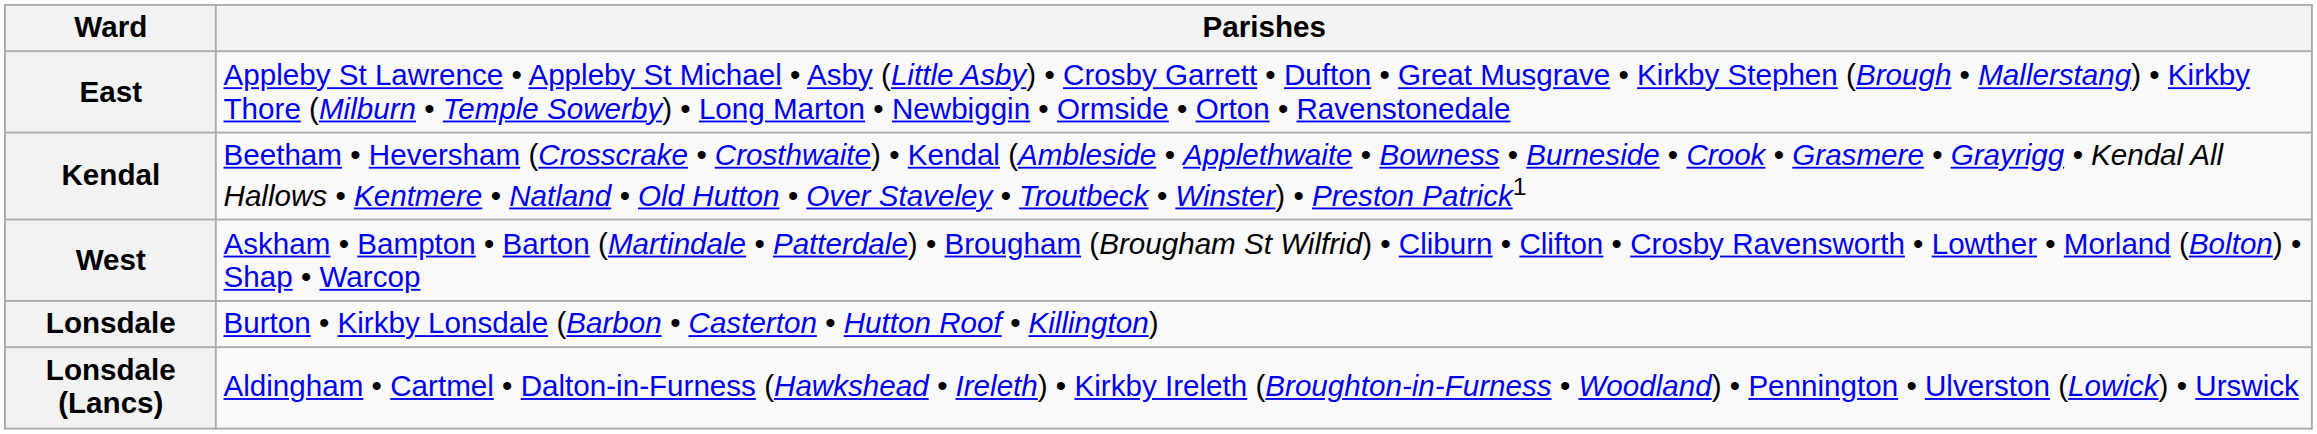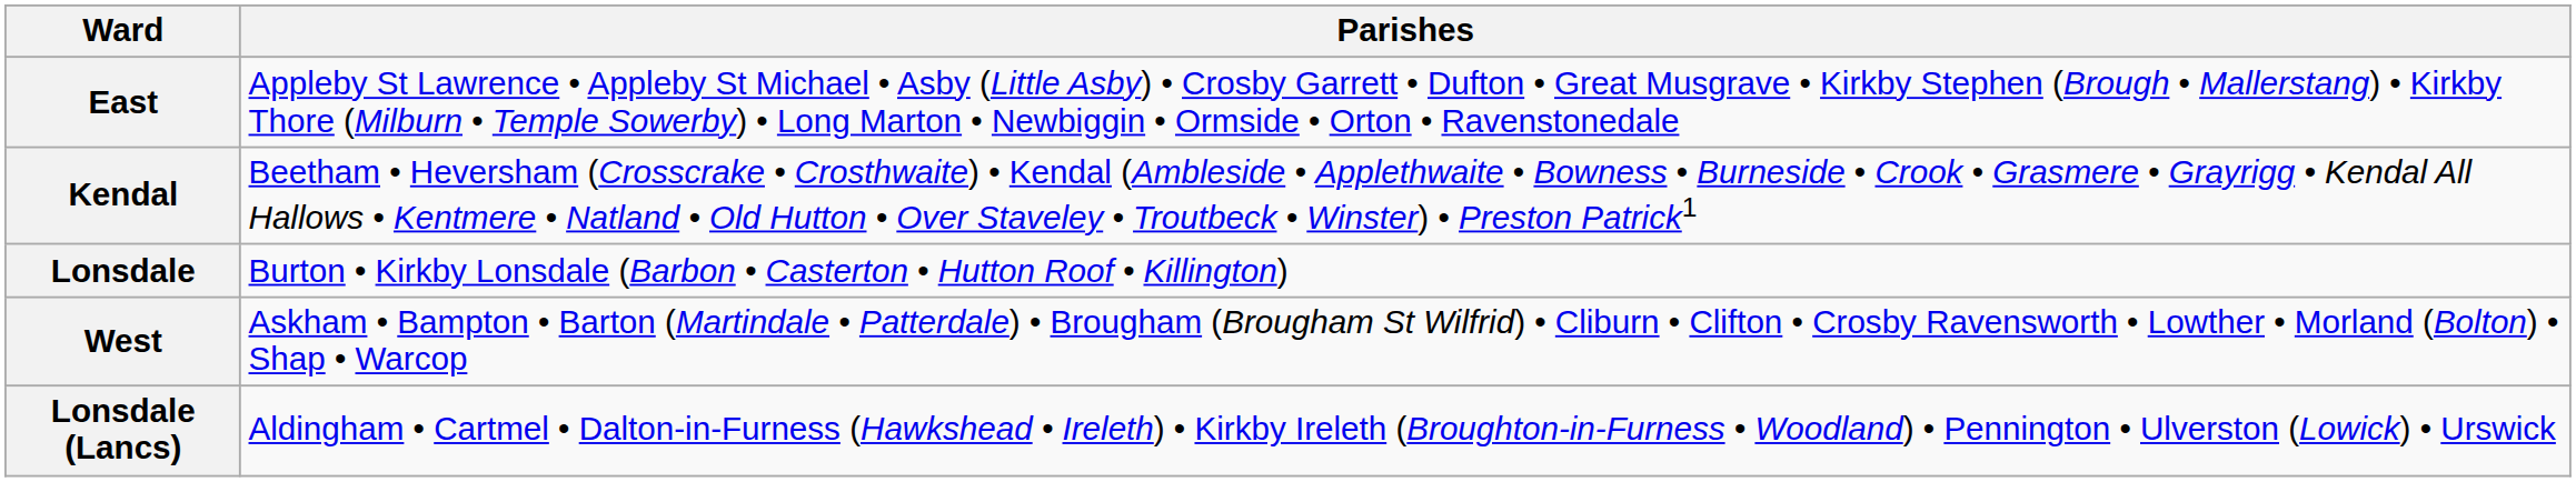rows swapped: Lonsdale <-> West
